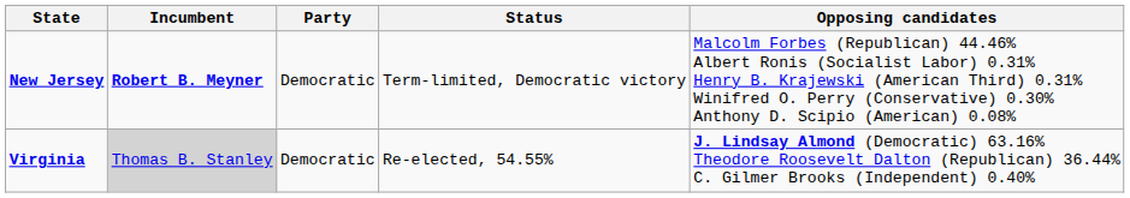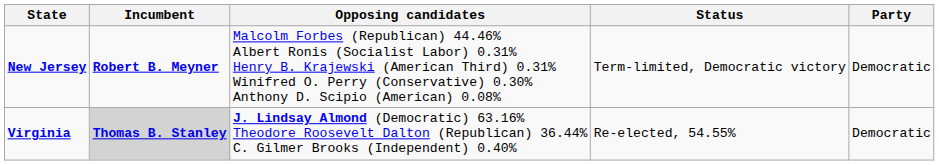columns swapped: Party <-> Opposing candidates
Virginia | Incumbent: normal -> bold
